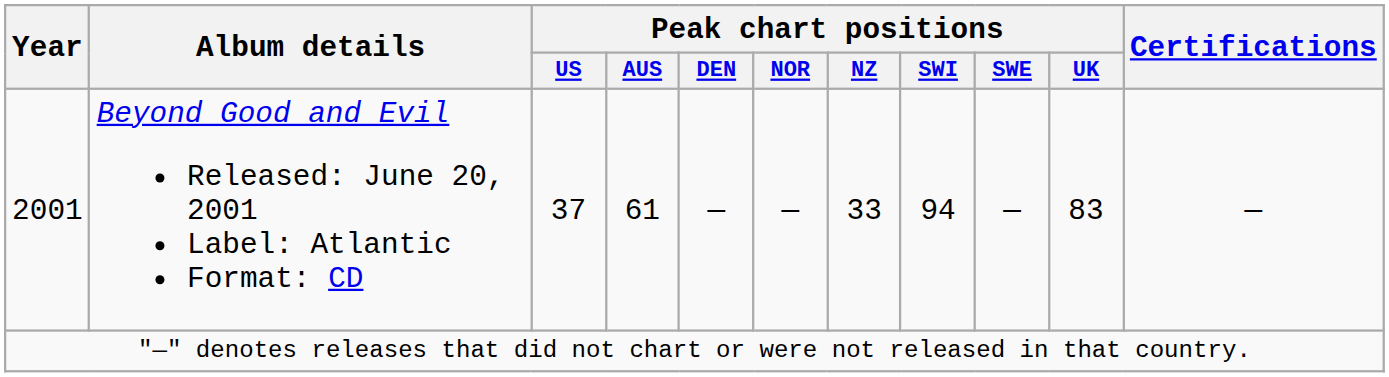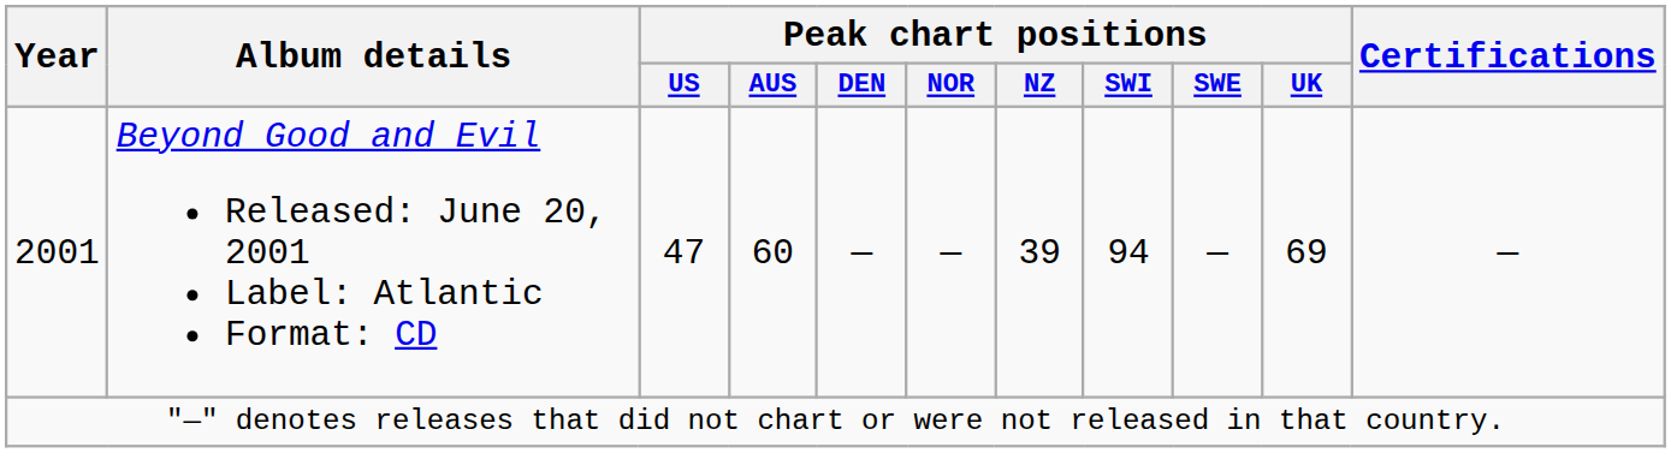2001 | Peak chart positions / US: 37 -> 47
2001 | Peak chart positions / AUS: 61 -> 60
2001 | Peak chart positions / NZ: 33 -> 39
2001 | Peak chart positions / UK: 83 -> 69
